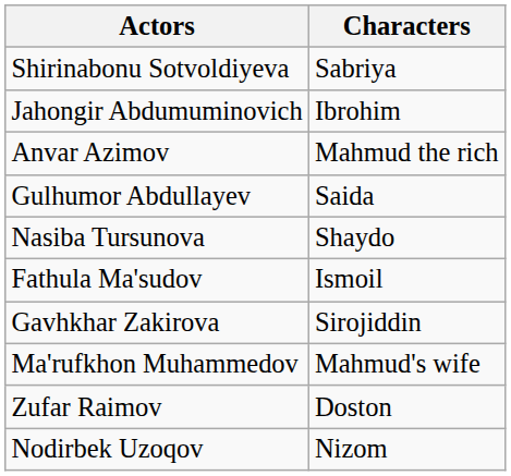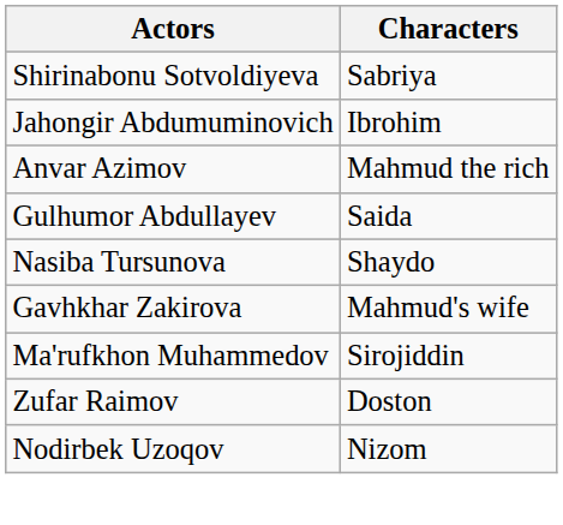- row: Fathula Ma'sudov | Ismoil
Gavhkhar Zakirova | Characters: Sirojiddin -> Mahmud's wife
Ma'rufkhon Muhammedov | Characters: Mahmud's wife -> Sirojiddin
